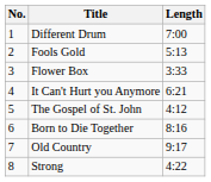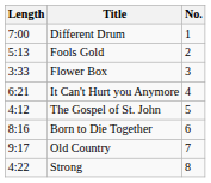columns swapped: No. <-> Length
